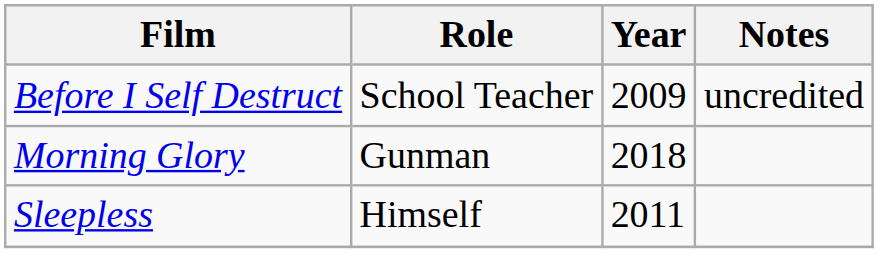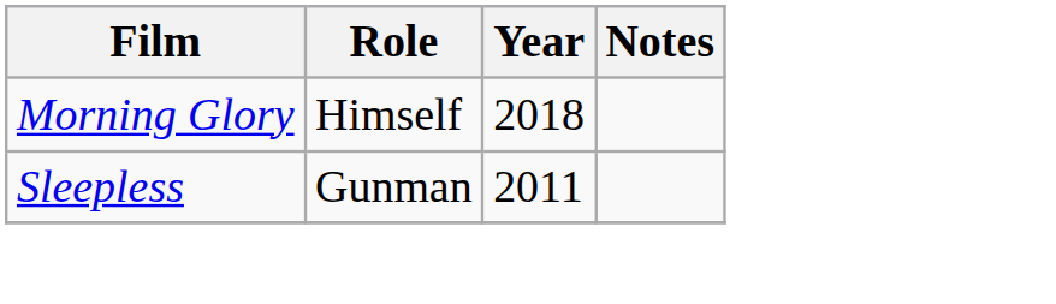- row: Before I Self Destruct | School Teacher | 2009 | uncredited
Morning Glory | Role: Gunman -> Himself
Sleepless | Role: Himself -> Gunman
